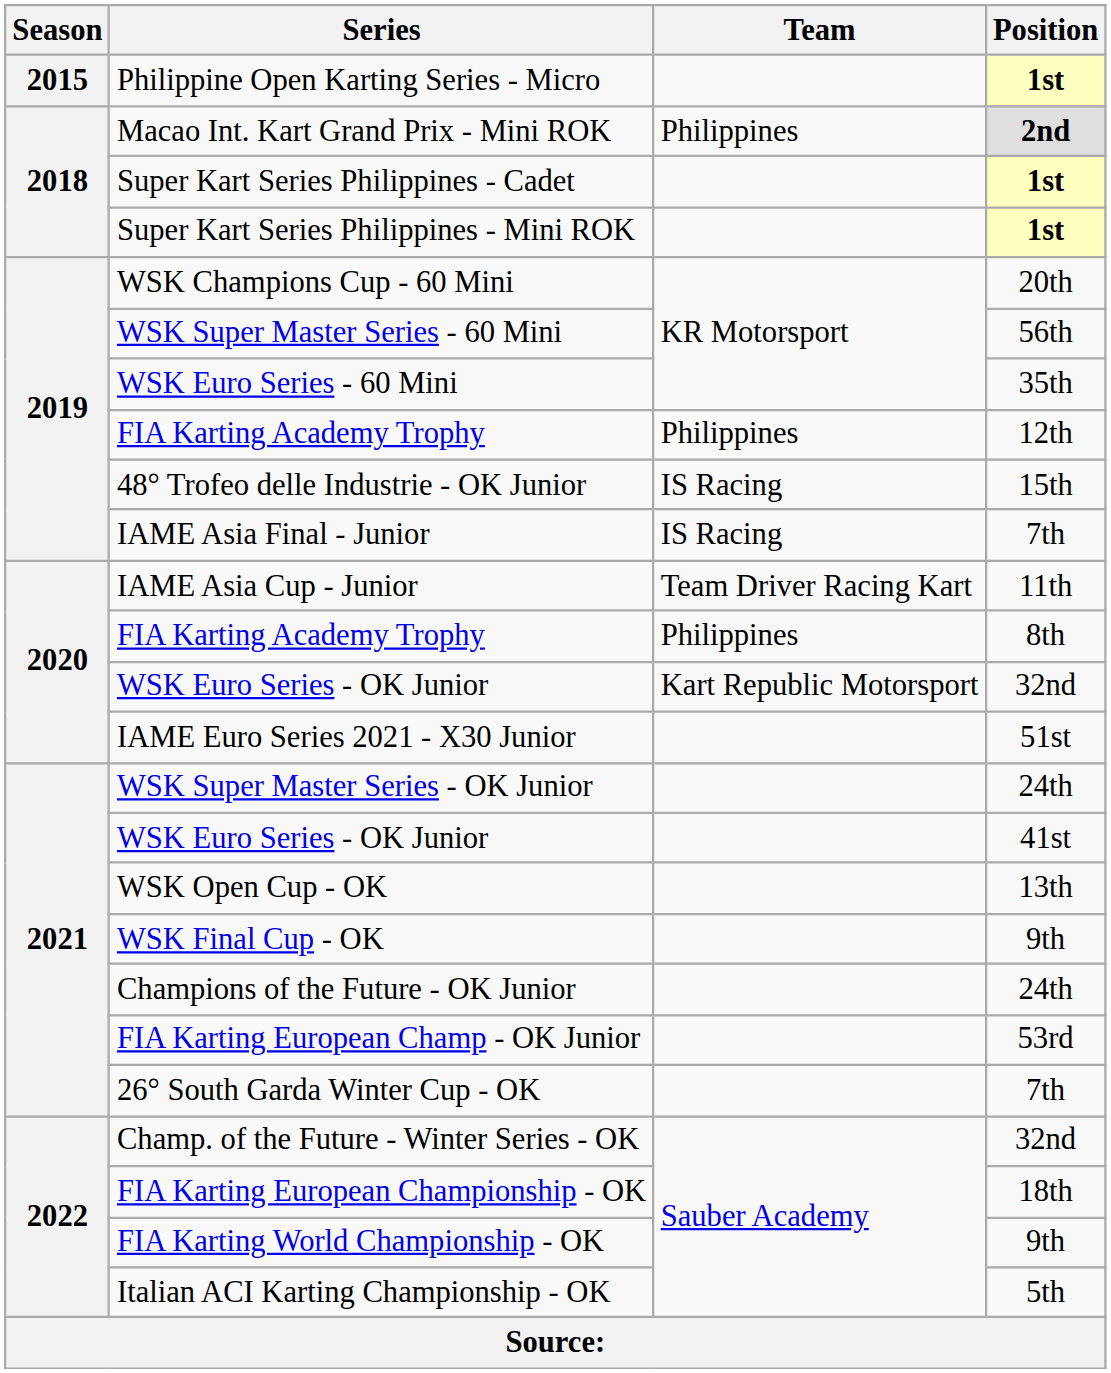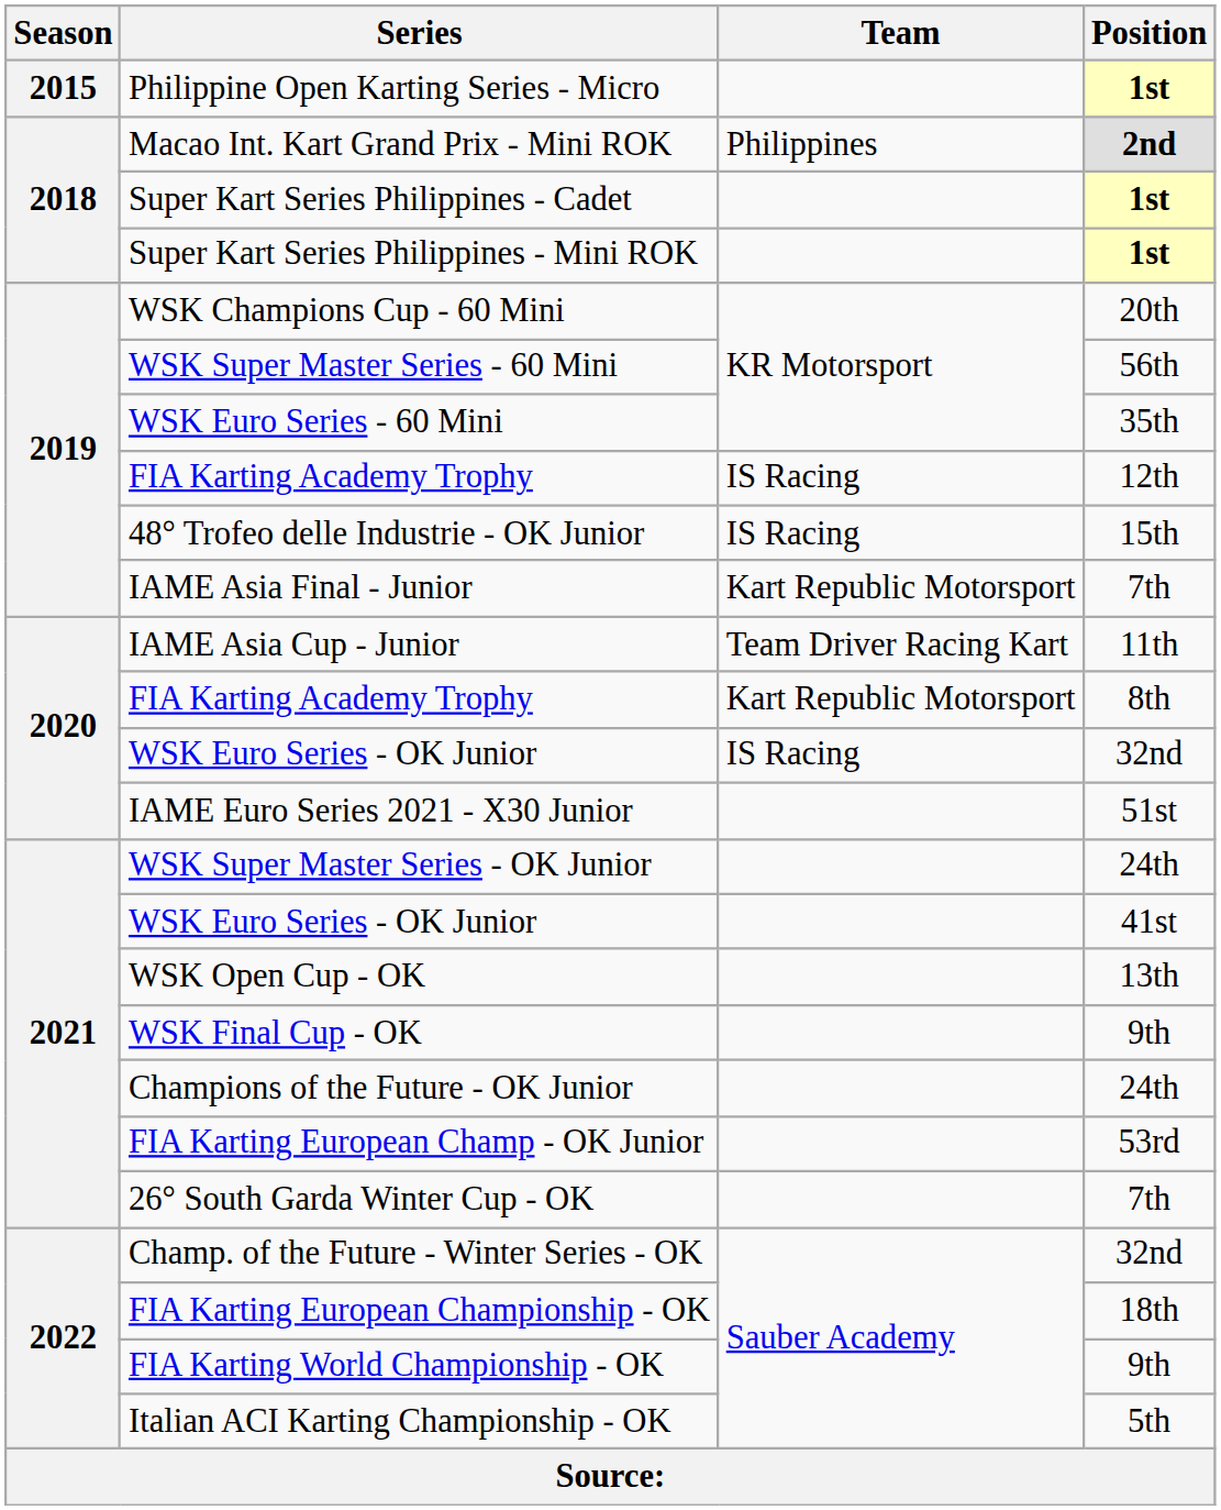FIA Karting Academy Trophy / 12th | Team: Philippines -> IS Racing
IAME Asia Final - Junior | Team: IS Racing -> Kart Republic Motorsport
FIA Karting Academy Trophy / 8th | Team: Philippines -> Kart Republic Motorsport
WSK Euro Series - OK Junior / 32nd | Team: Kart Republic Motorsport -> IS Racing
